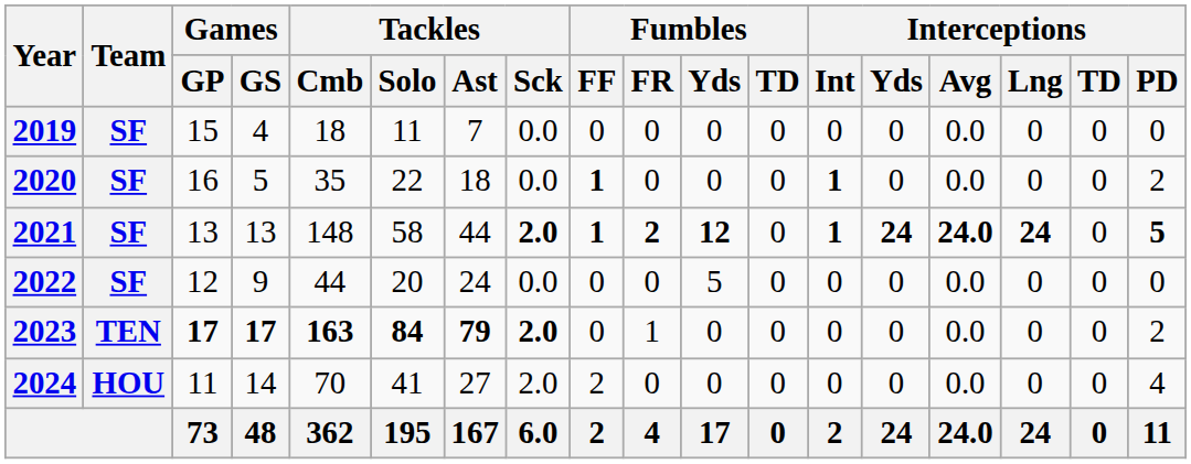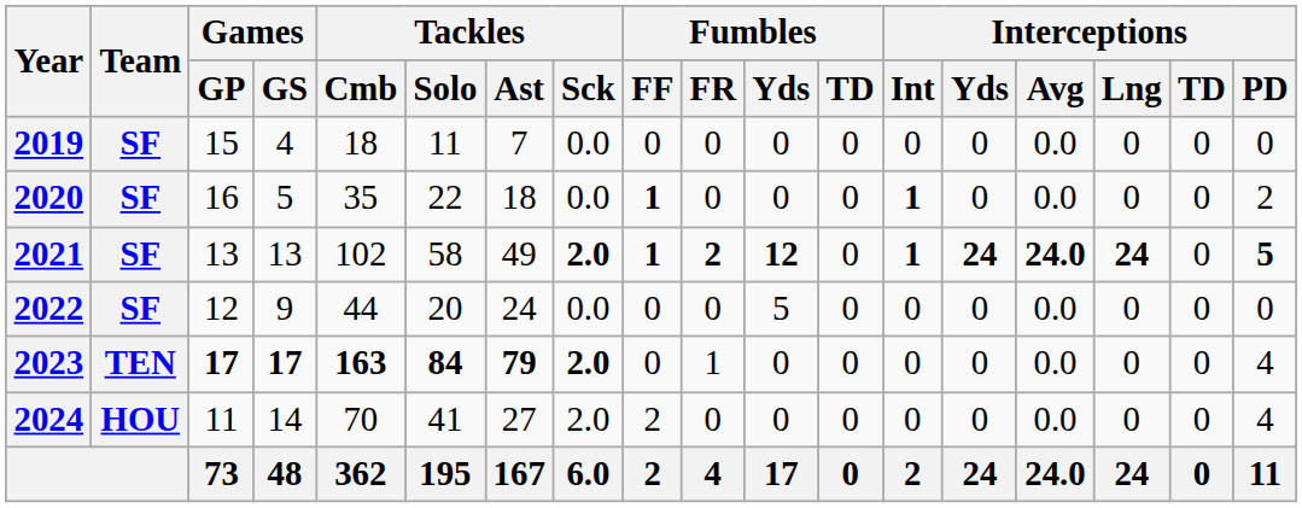2021 | Tackles / Cmb: 148 -> 102
2021 | Tackles / Ast: 44 -> 49
2023 | Interceptions / PD: 2 -> 4
